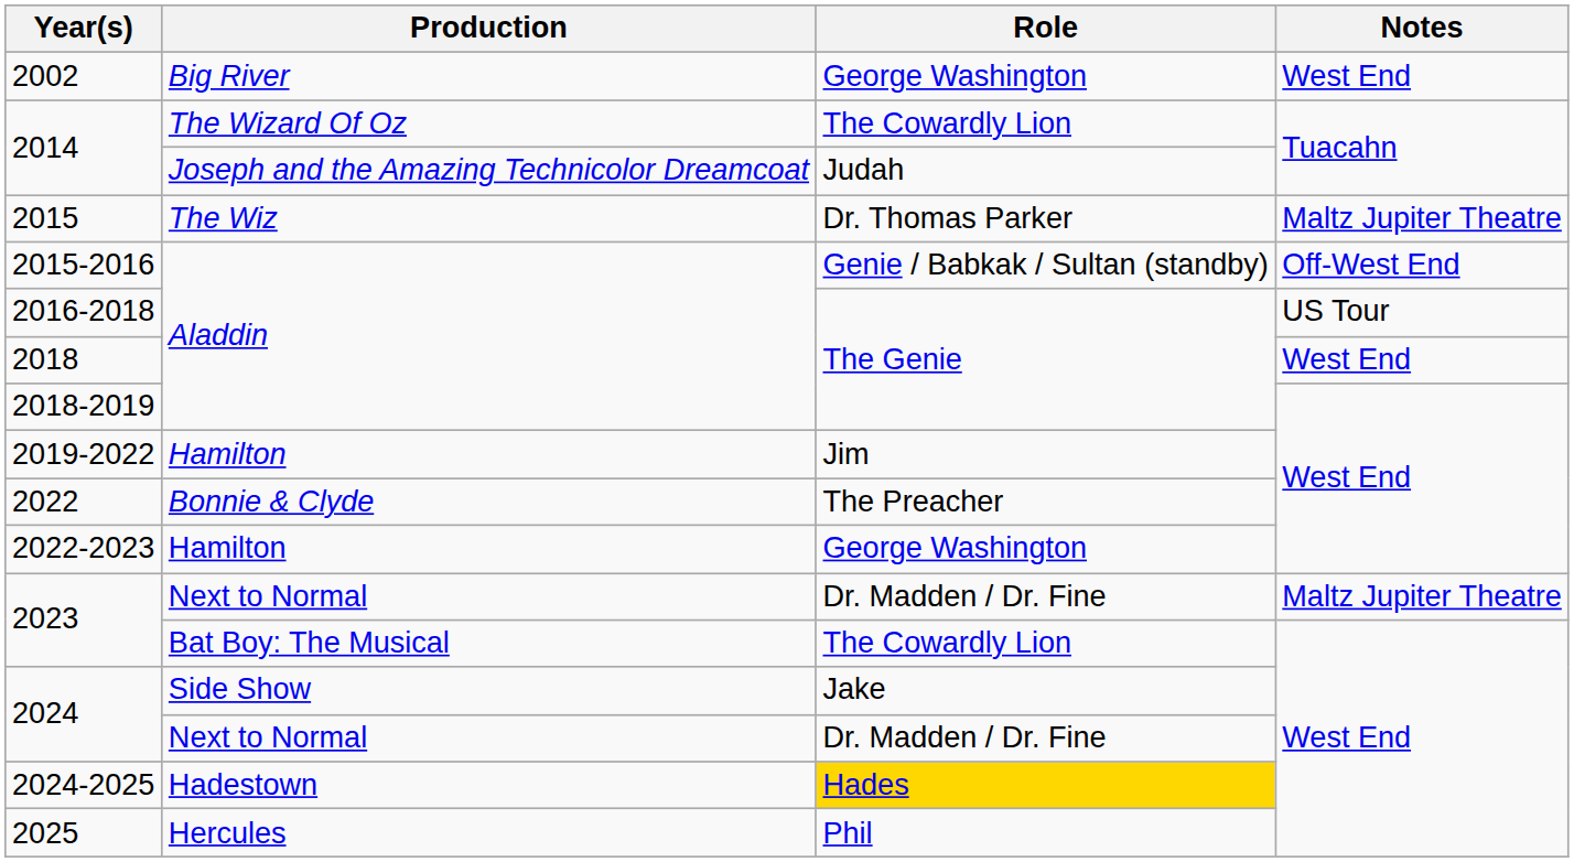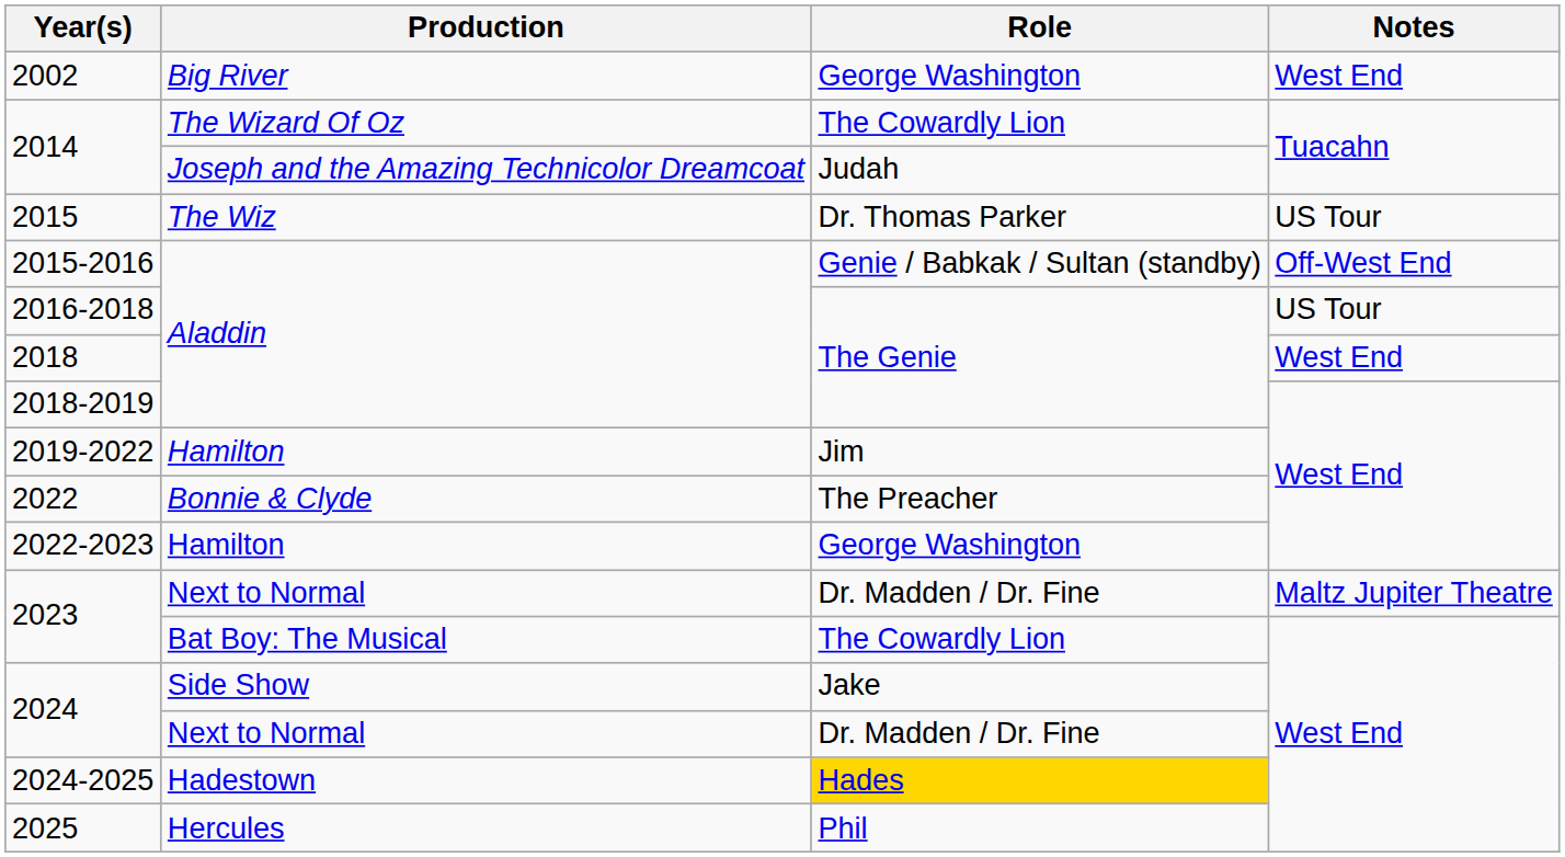2015 | Notes: Maltz Jupiter Theatre -> US Tour
